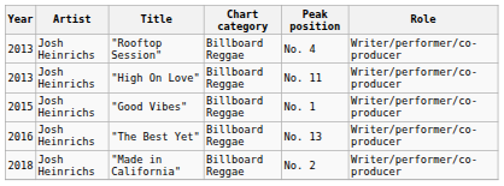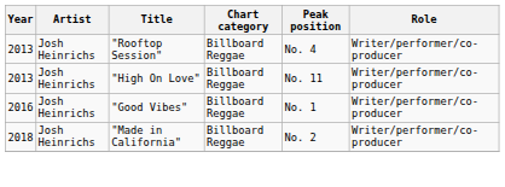"Good Vibes" | Year: 2015 -> 2016
- row: 2016 | Josh Heinrichs | "The Best Yet" | Billboard Reggae | No. 13 | Writer/performer/co-producer
